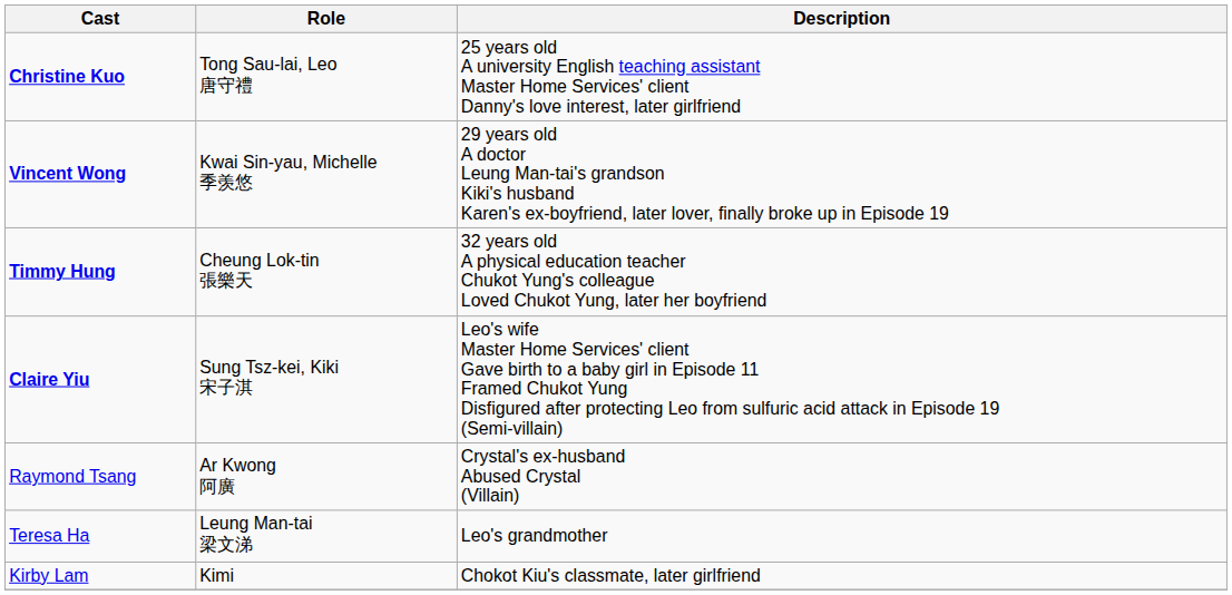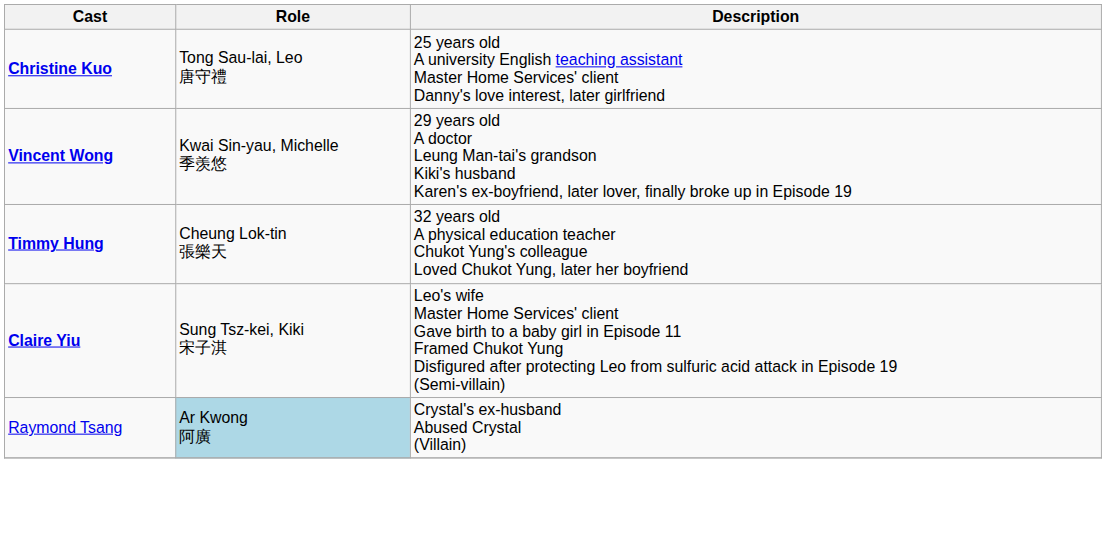Raymond Tsang | Role: no background -> lightblue background
- row: Teresa Ha | Leung Man-tai 梁文涕 | Leo's grandmother
- row: Kirby Lam | Kimi | Chokot Kiu's classmate, later girlfriend
